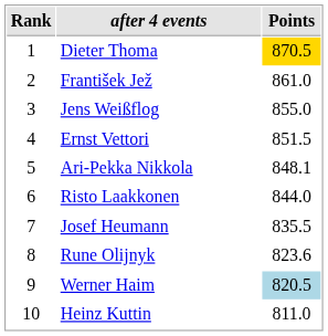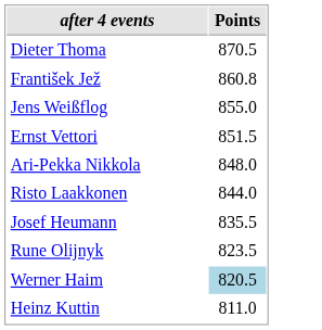- column: Rank | 1 | 2 | 3 | 4 | 5 | 6 | 7 | 8 | 9 | 10
Dieter Thoma | Points: gold background -> no background
František Jež | Points: 861.0 -> 860.8
Ari-Pekka Nikkola | Points: 848.1 -> 848.0
Rune Olijnyk | Points: 823.6 -> 823.5
